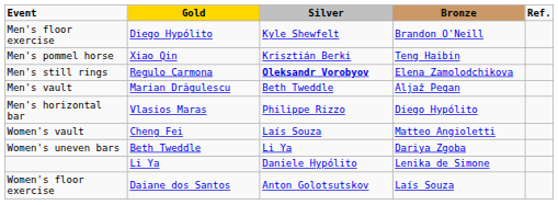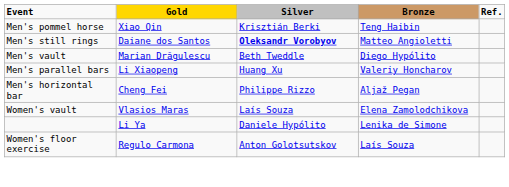- row: Men's floor exercise | Diego Hypólito | Kyle Shewfelt | Brandon O'Neill
Men's still rings | Gold: Regulo Carmona -> Daiane dos Santos
Men's still rings | Bronze: Elena Zamolodchikova -> Matteo Angioletti
Men's vault | Bronze: Aljaž Pegan -> Diego Hypólito
+ row: Men's parallel bars | Li Xiaopeng | Huang Xu | Valeriy Honcharov
Men's horizontal bar | Gold: Vlasios Maras -> Cheng Fei
Men's horizontal bar | Bronze: Diego Hypólito -> Aljaž Pegan
Women's vault | Gold: Cheng Fei -> Vlasios Maras
Women's vault | Bronze: Matteo Angioletti -> Elena Zamolodchikova
- row: Women's uneven bars | Beth Tweddle | Li Ya | Dariya Zgoba
Women's floor exercise | Gold: Daiane dos Santos -> Regulo Carmona
